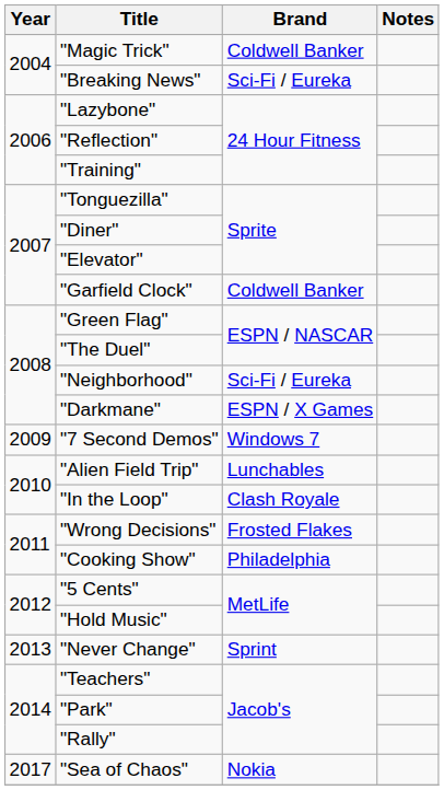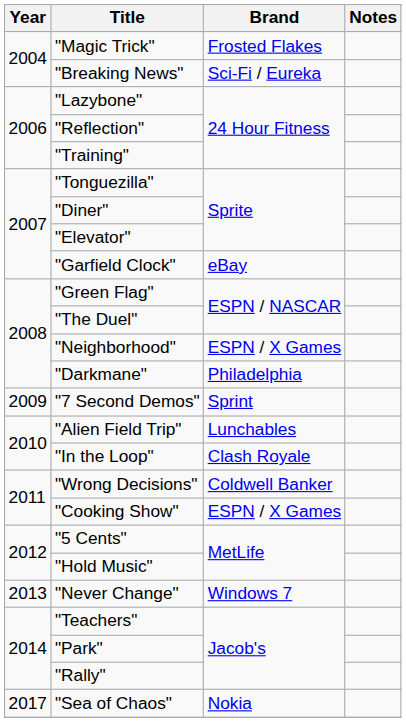"Magic Trick" | Brand: Coldwell Banker -> Frosted Flakes
"Garfield Clock" | Brand: Coldwell Banker -> eBay
"Neighborhood" | Brand: Sci-Fi / Eureka -> ESPN / X Games
"Darkmane" | Brand: ESPN / X Games -> Philadelphia
"7 Second Demos" | Brand: Windows 7 -> Sprint
"Wrong Decisions" | Brand: Frosted Flakes -> Coldwell Banker
"Cooking Show" | Brand: Philadelphia -> ESPN / X Games
"Never Change" | Brand: Sprint -> Windows 7
